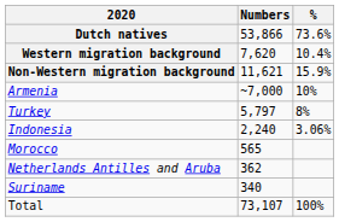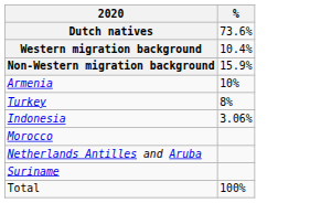- column: Numbers | 53,866 | 7,620 | 11,621 | ~7,000 | 5,797 | 2,240 | 565 | 362 | 340 | 73,107
